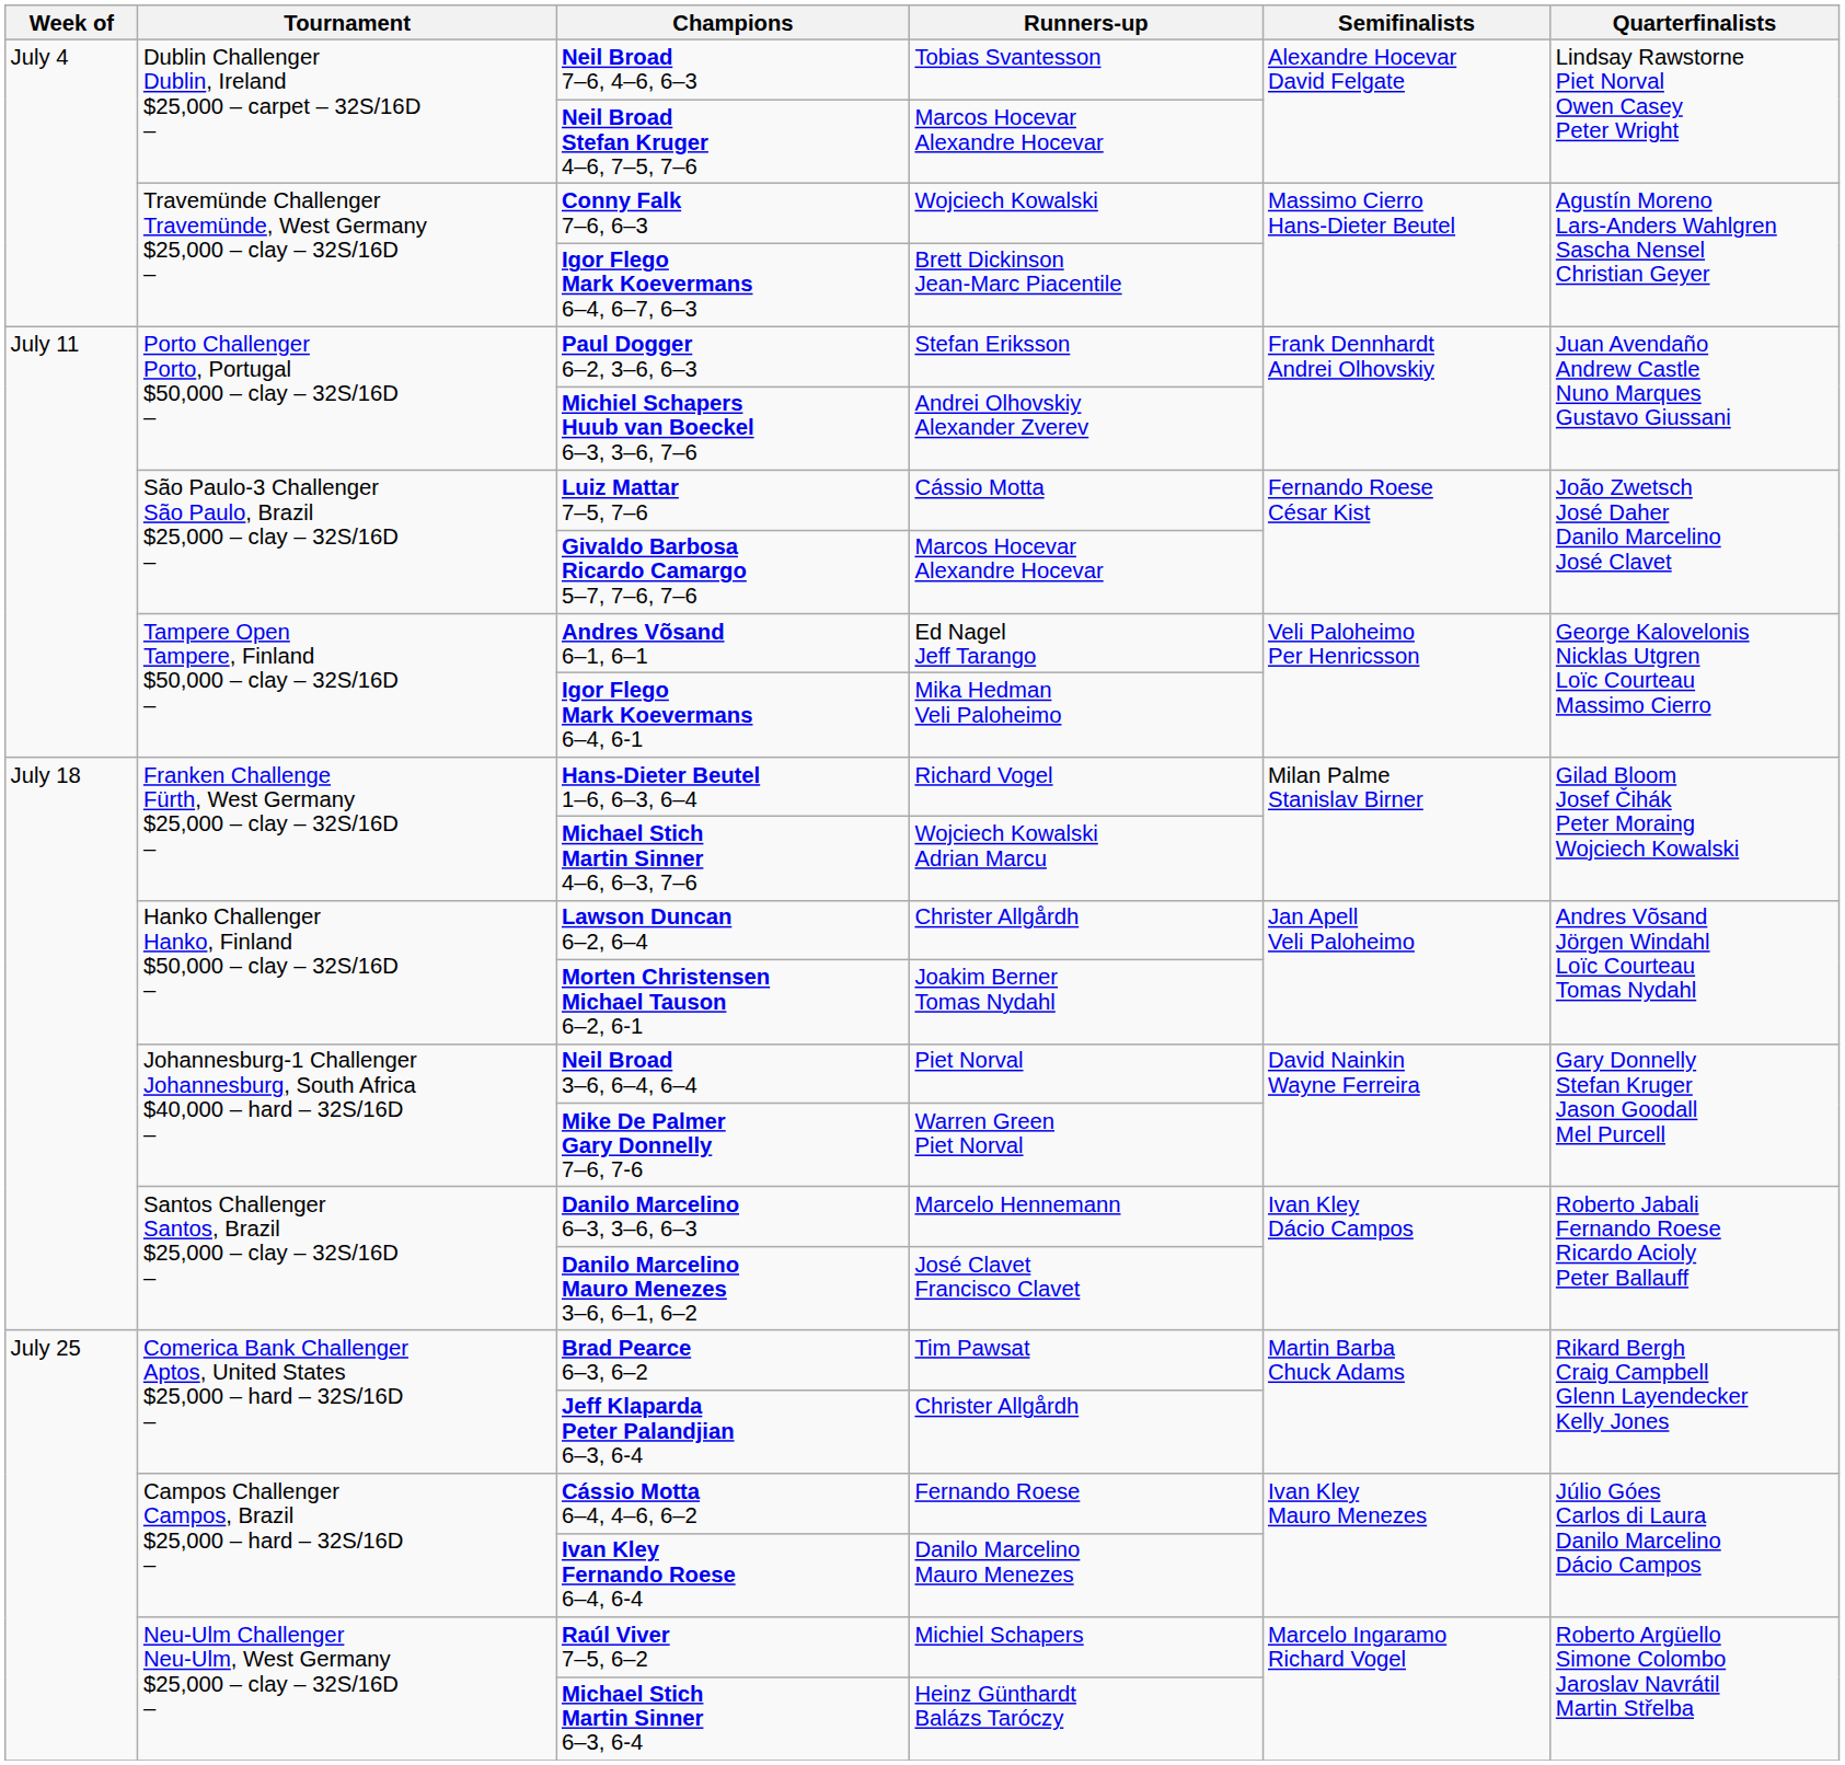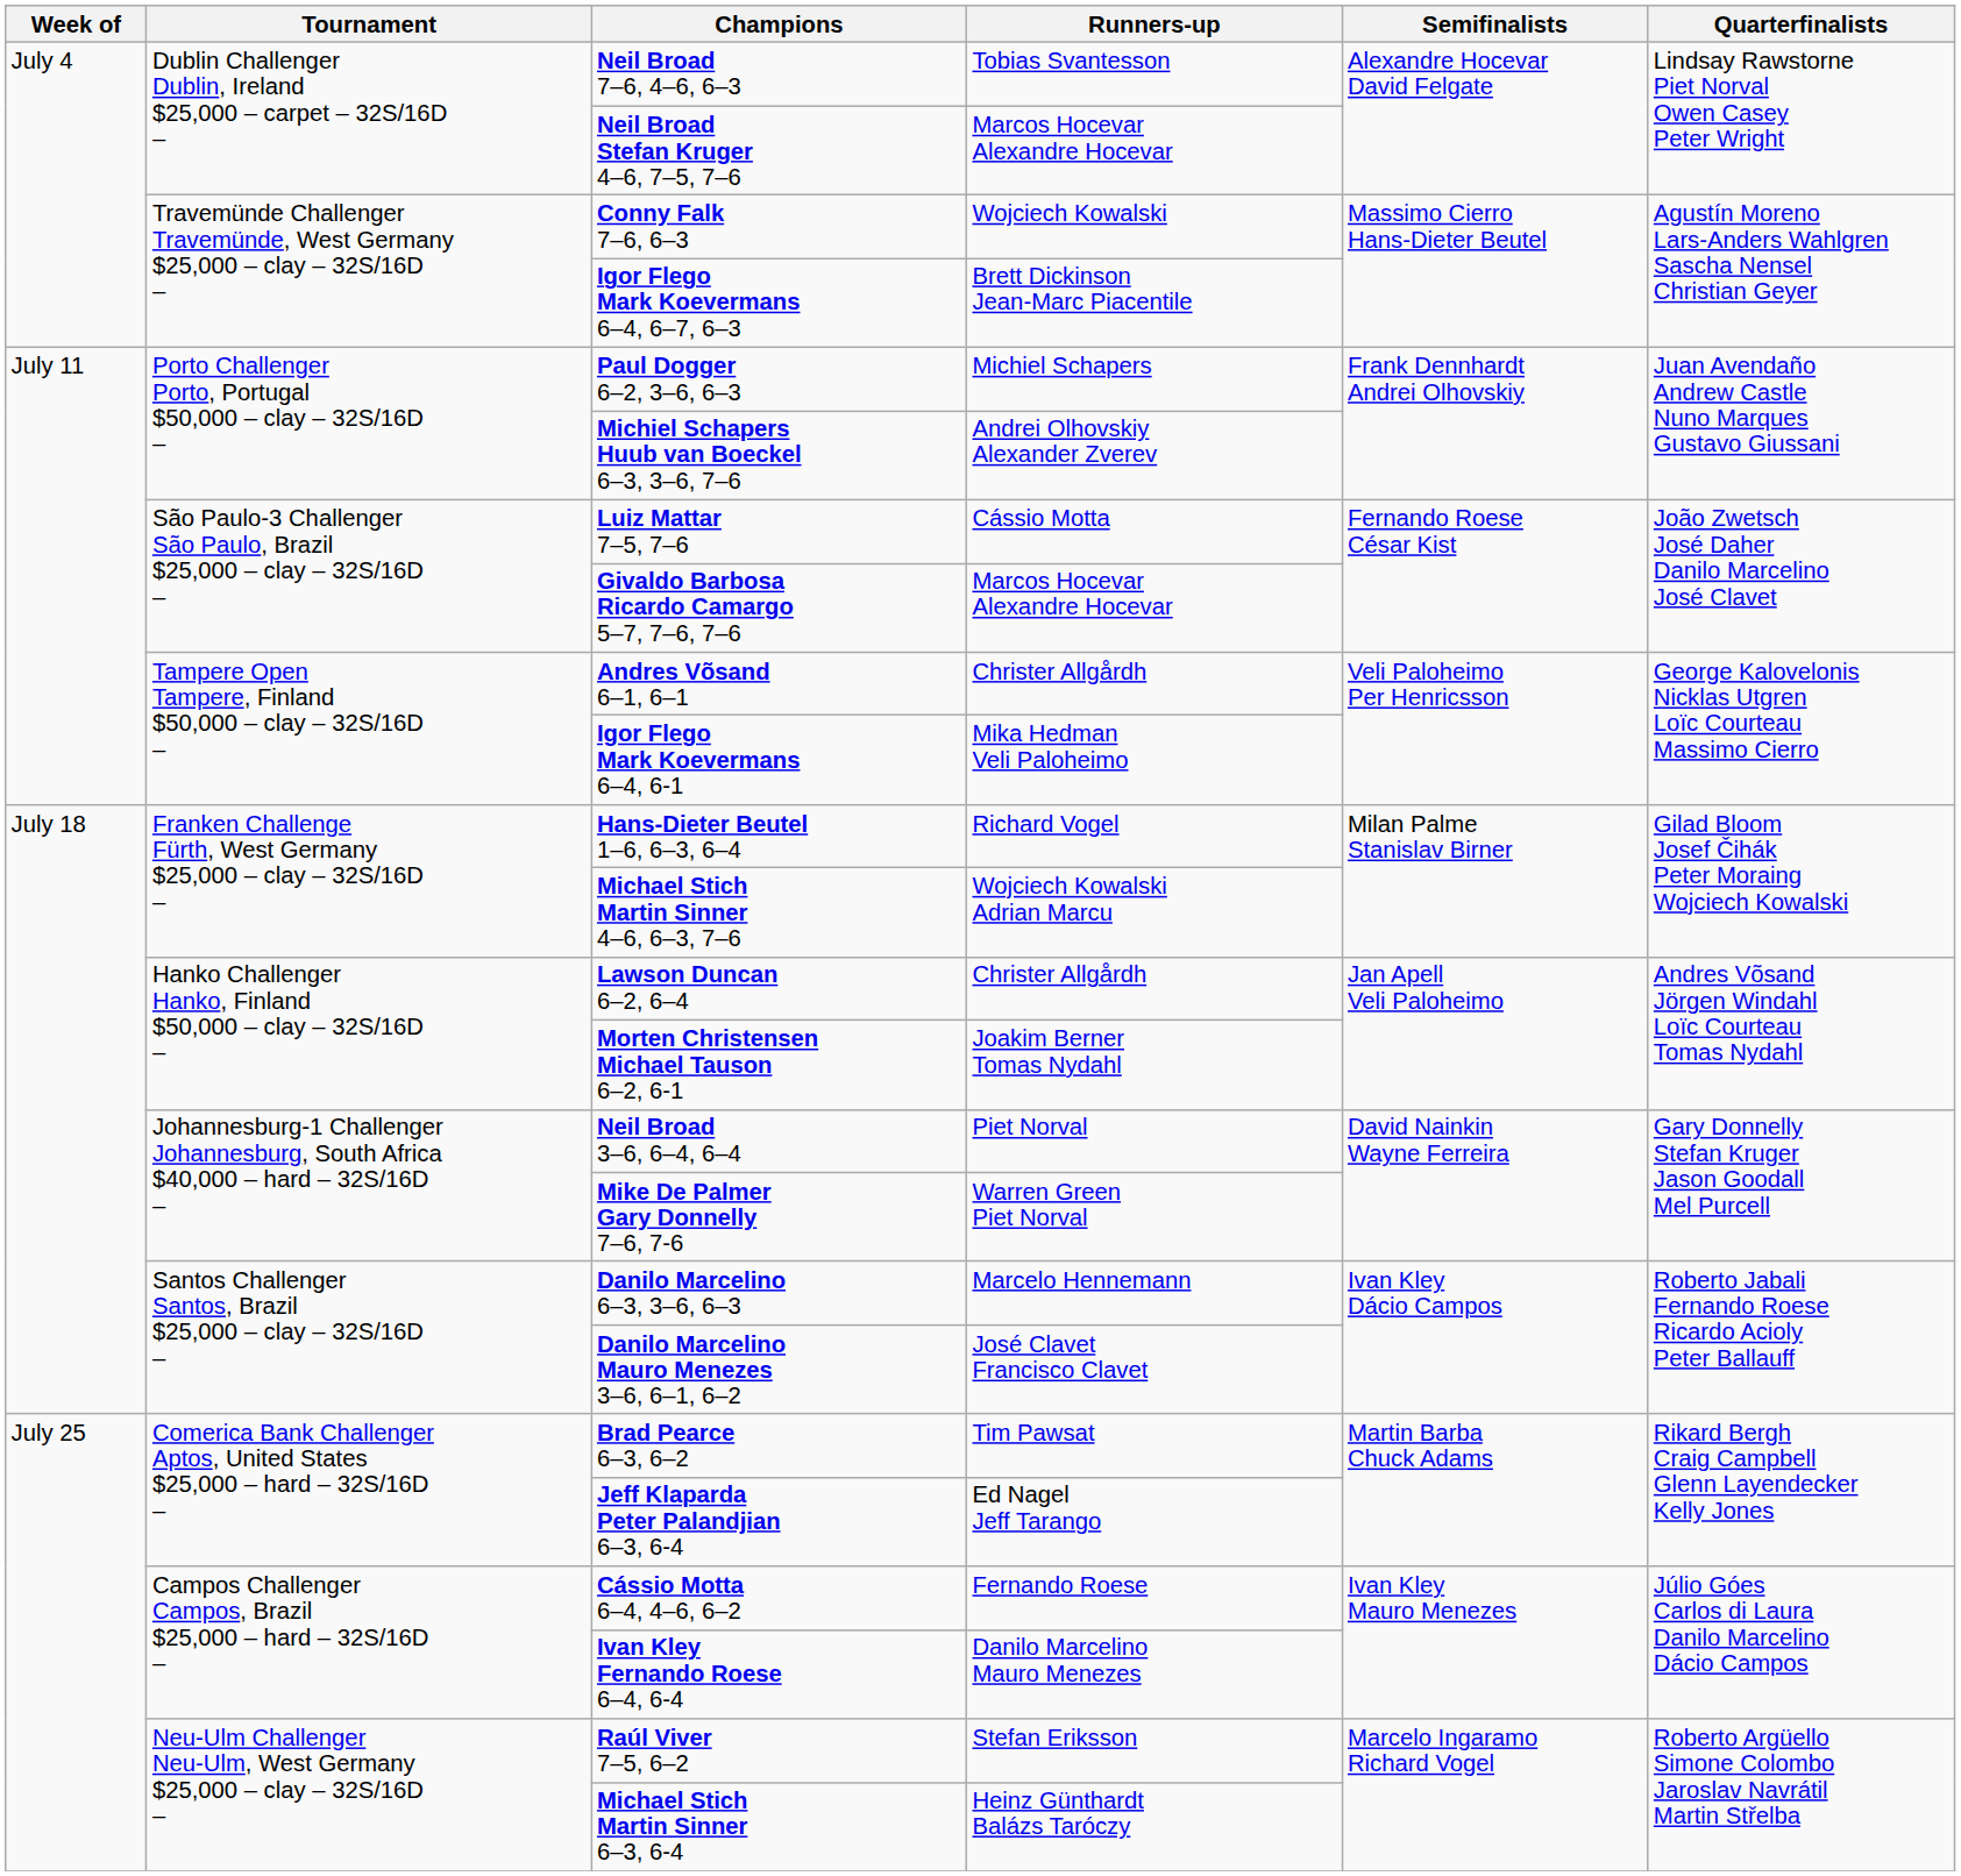Paul Dogger 6–2, 3–6, 6–3 | Runners-up: Stefan Eriksson -> Michiel Schapers
Andres Võsand 6–1, 6–1 | Runners-up: Ed Nagel Jeff Tarango -> Christer Allgårdh
Jeff Klaparda Peter Palandjian 6–3, 6-4 | Runners-up: Christer Allgårdh -> Ed Nagel Jeff Tarango
Raúl Viver 7–5, 6–2 | Runners-up: Michiel Schapers -> Stefan Eriksson
